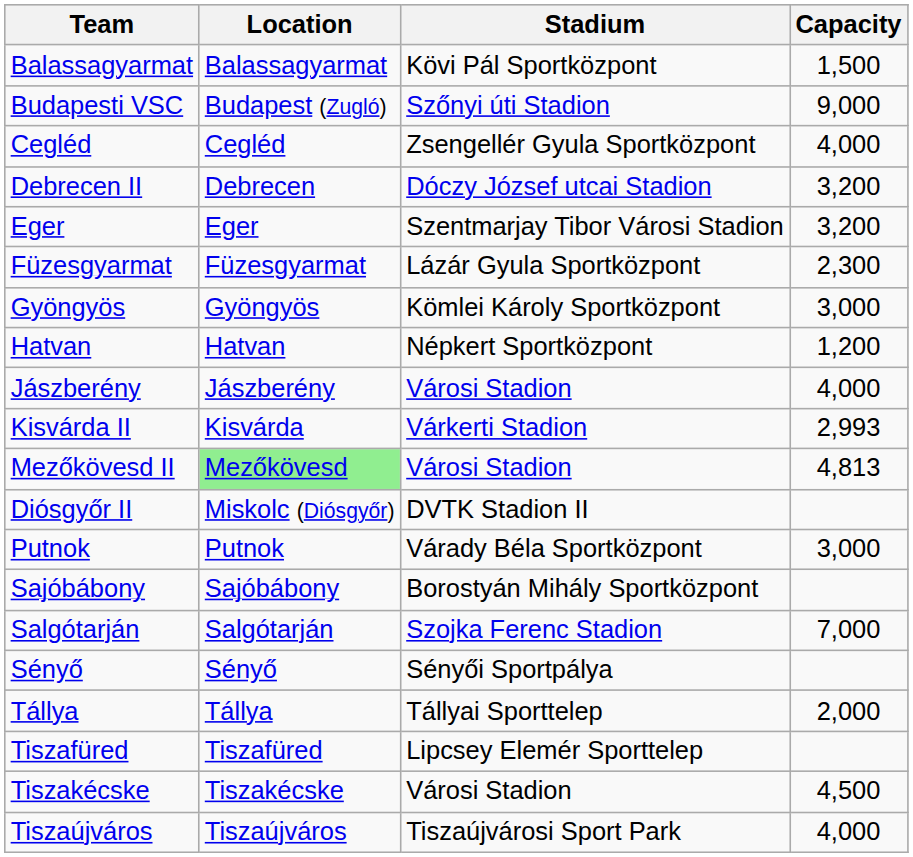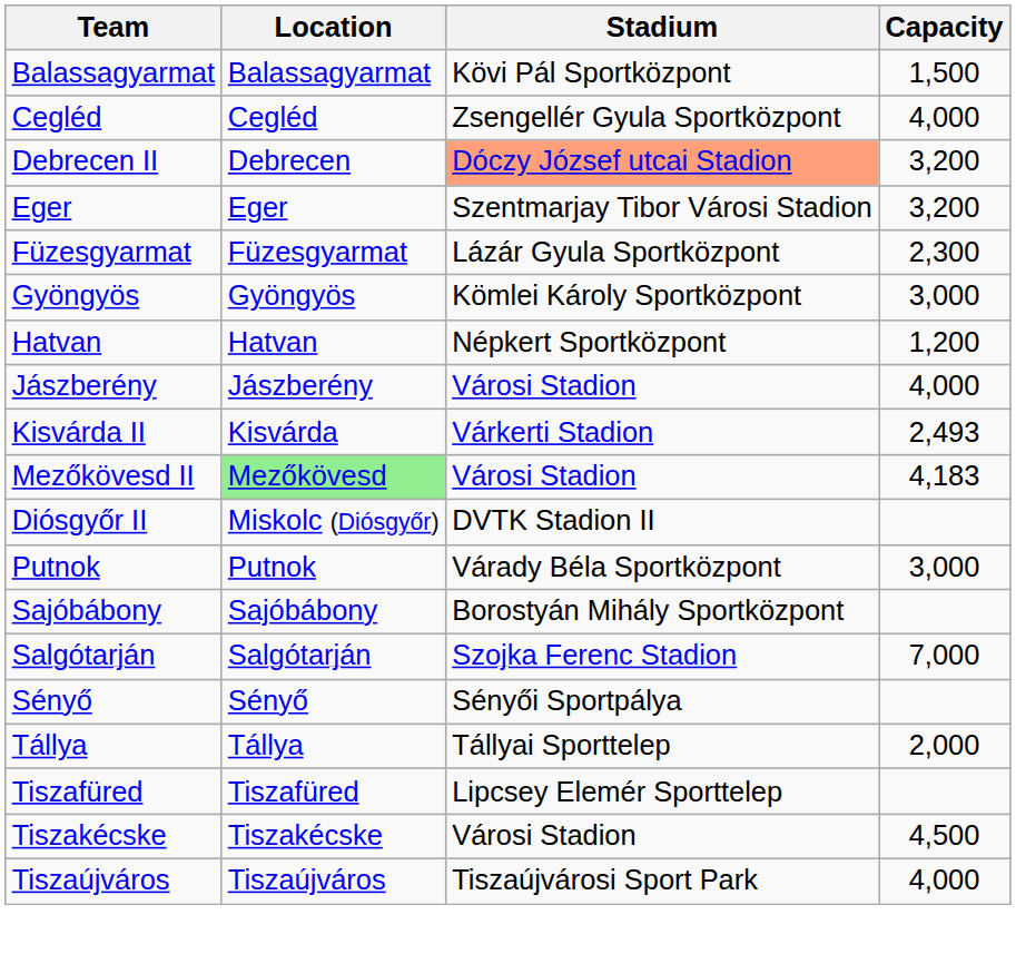- row: Budapesti VSC | Budapest (Zugló) | Szőnyi úti Stadion | 9,000
Debrecen II | Stadium: no background -> lightsalmon background
Kisvárda II | Capacity: 2,993 -> 2,493
Mezőkövesd II | Capacity: 4,813 -> 4,183
